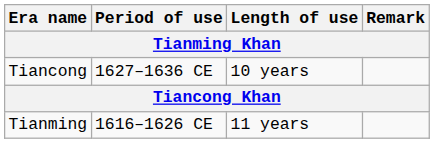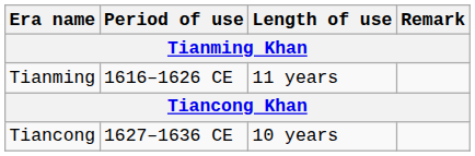rows swapped: Tianming <-> Tiancong
